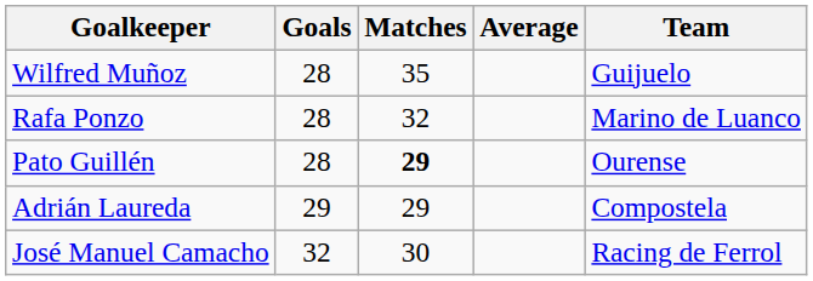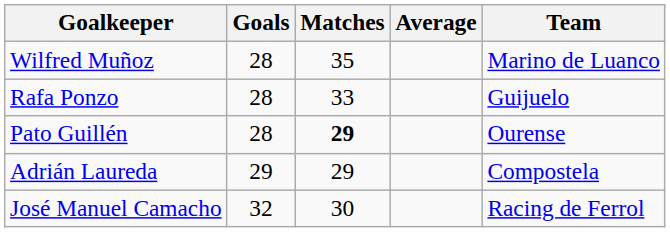Wilfred Muñoz | Team: Guijuelo -> Marino de Luanco
Rafa Ponzo | Matches: 32 -> 33
Rafa Ponzo | Team: Marino de Luanco -> Guijuelo
